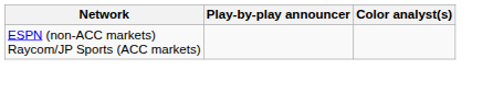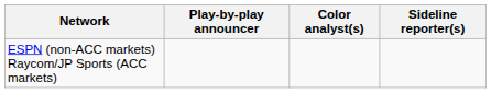+ column: Sideline reporter(s)
